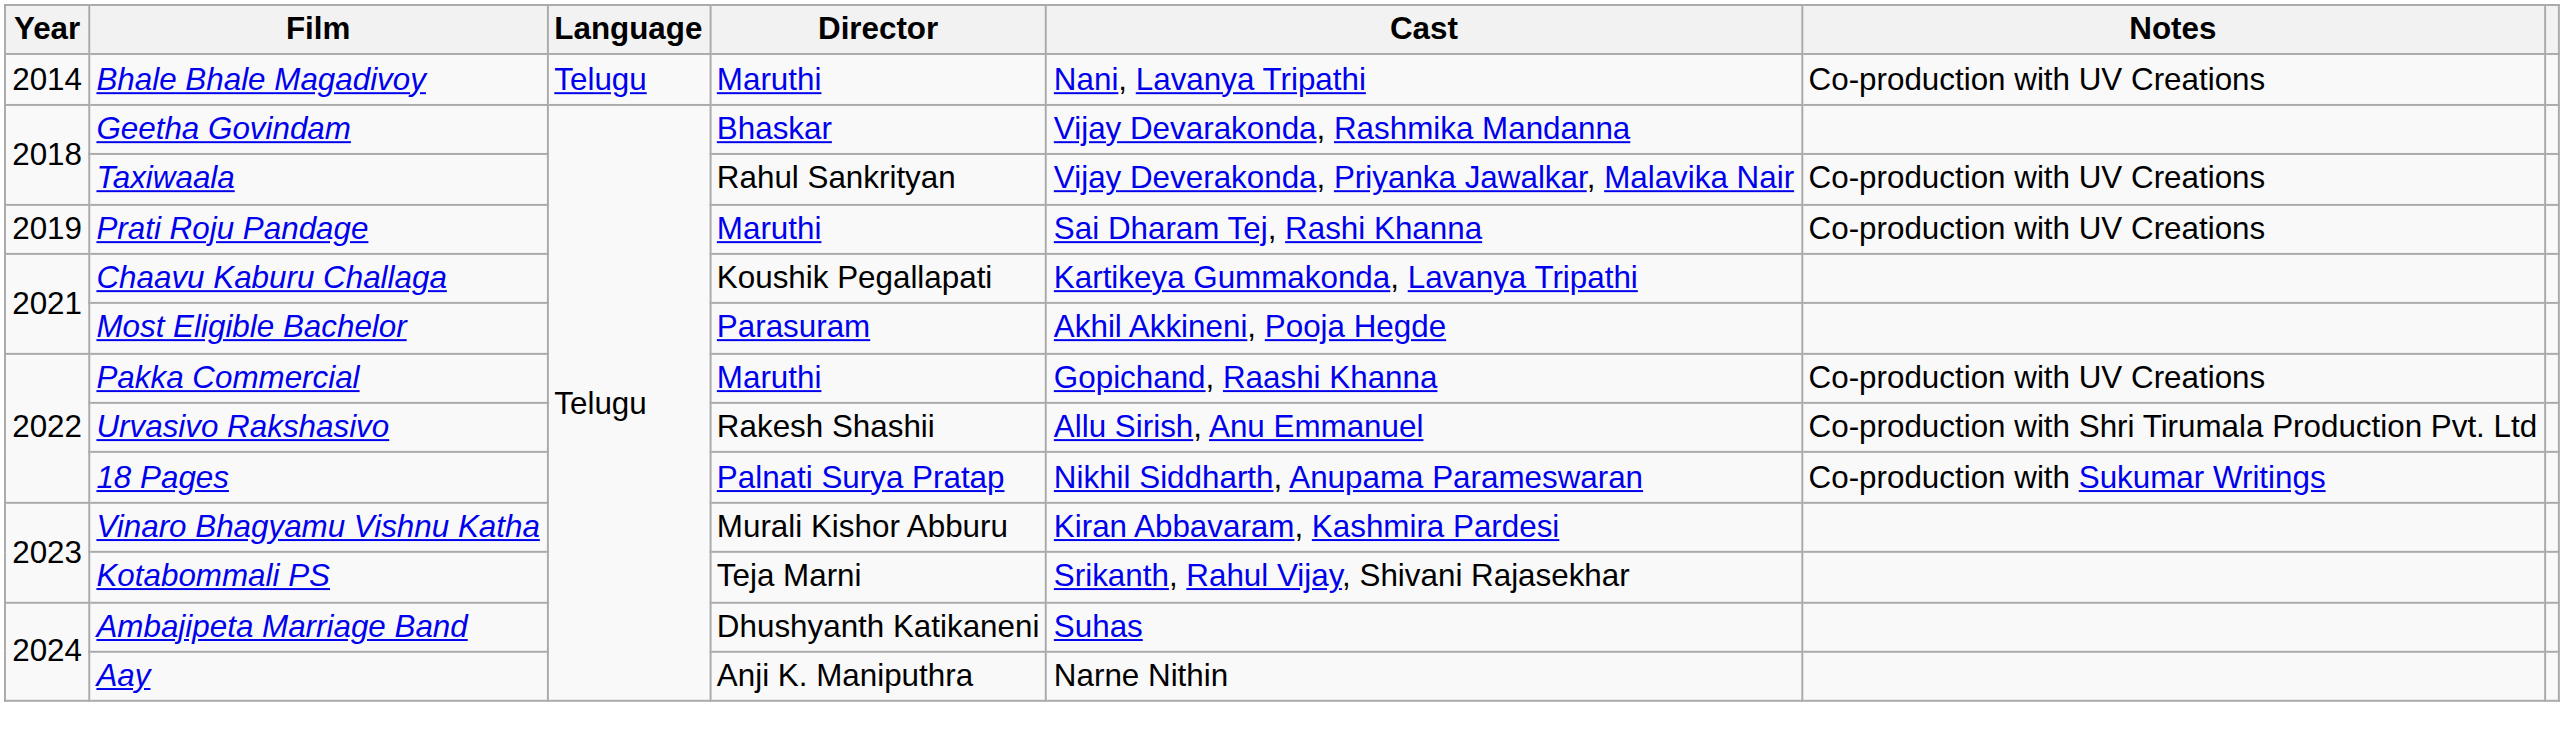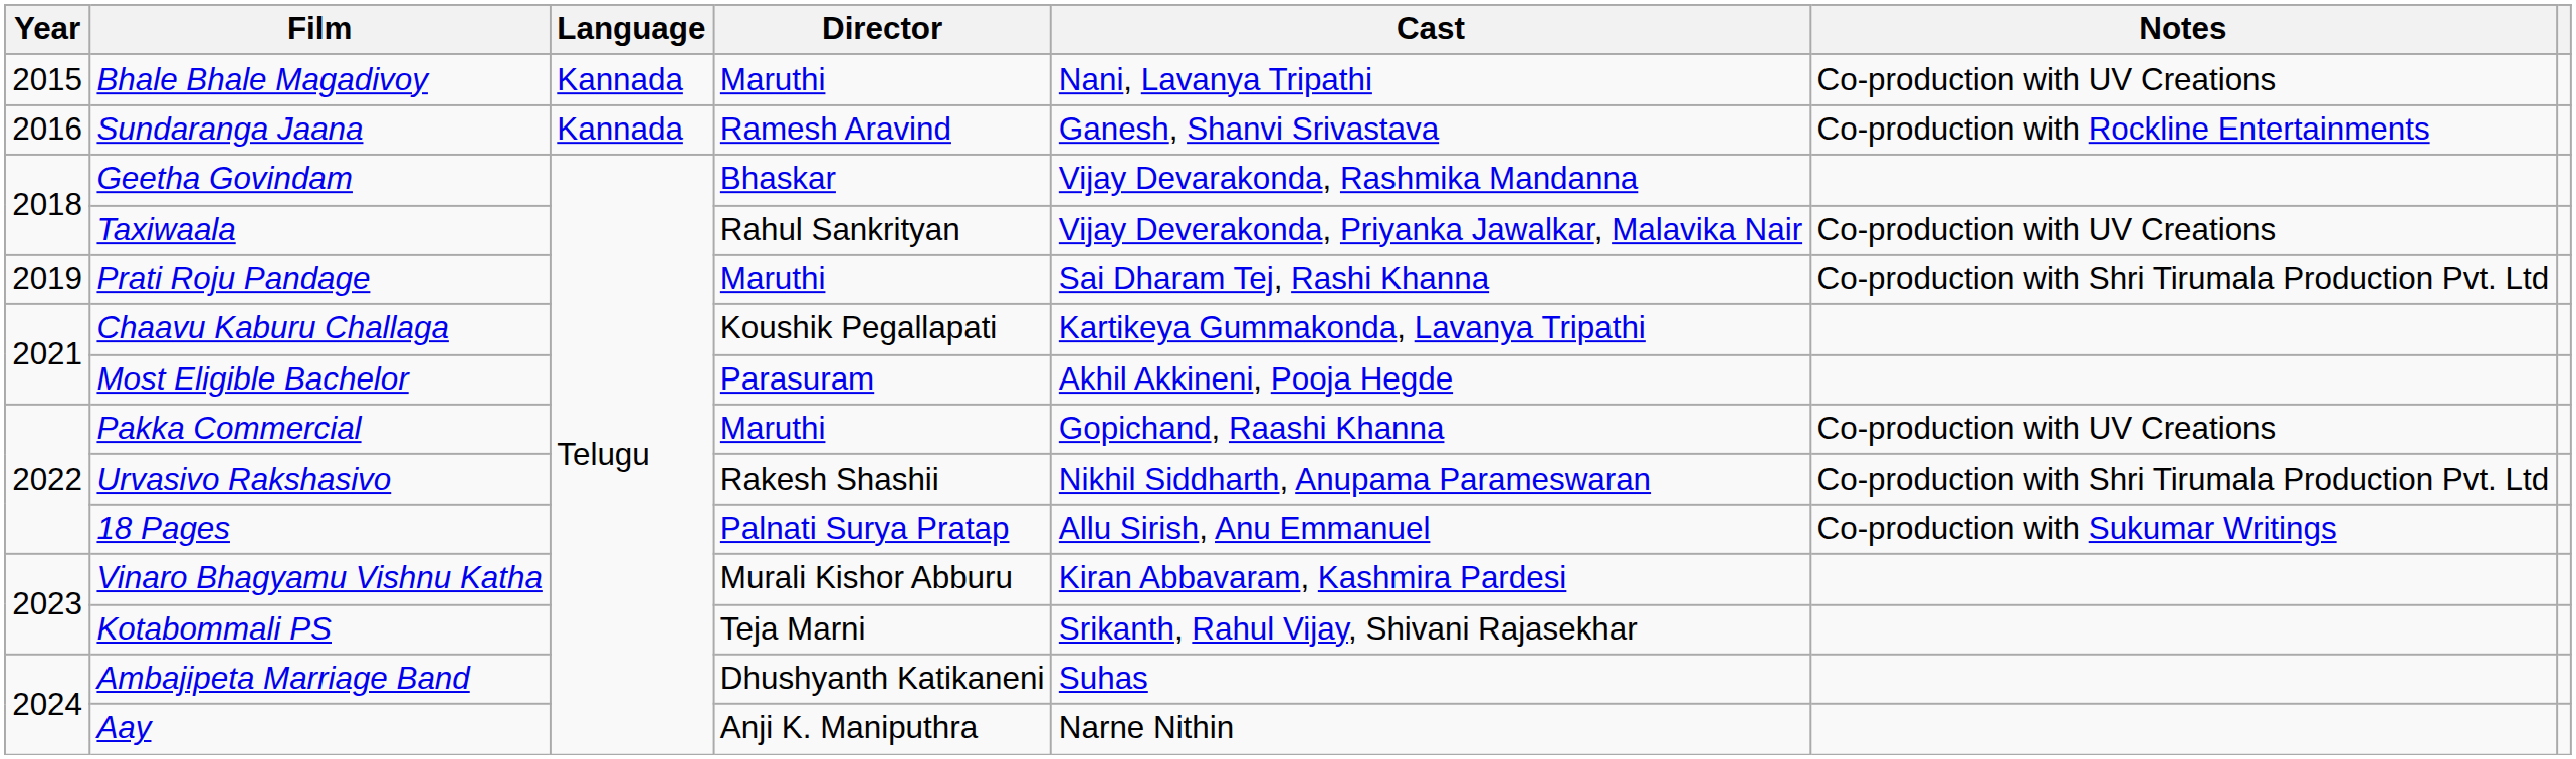Bhale Bhale Magadivoy | Year: 2014 -> 2015
Bhale Bhale Magadivoy | Language: Telugu -> Kannada
+ row: 2016 | Sundaranga Jaana | Kannada | Ramesh Aravind | Ganesh, Shanvi Srivastava | Co-production with Rockline Entertainments
Prati Roju Pandage | Notes: Co-production with UV Creations -> Co-production with Shri Tirumala Production Pvt. Ltd
Urvasivo Rakshasivo | Cast: Allu Sirish, Anu Emmanuel -> Nikhil Siddharth, Anupama Parameswaran
18 Pages | Cast: Nikhil Siddharth, Anupama Parameswaran -> Allu Sirish, Anu Emmanuel
